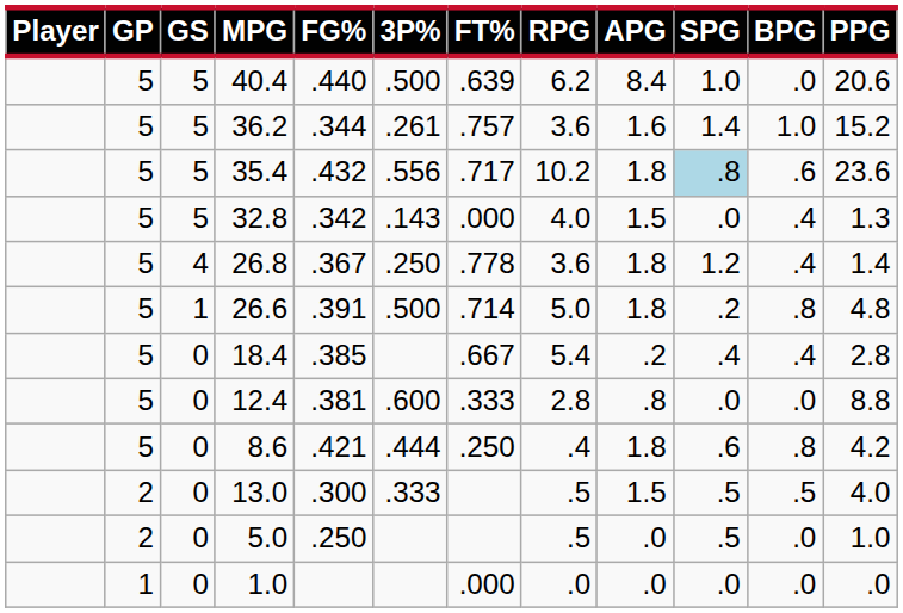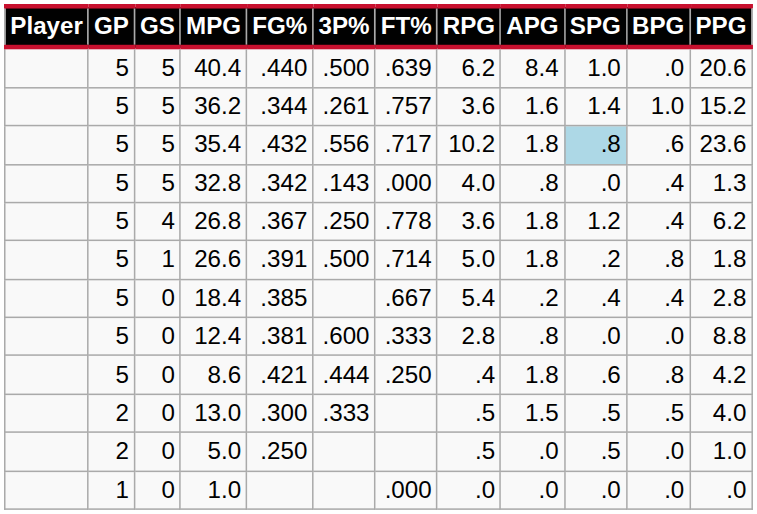32.8 | APG: 1.5 -> .8
26.8 | PPG: 1.4 -> 6.2
26.6 | PPG: 4.8 -> 1.8
